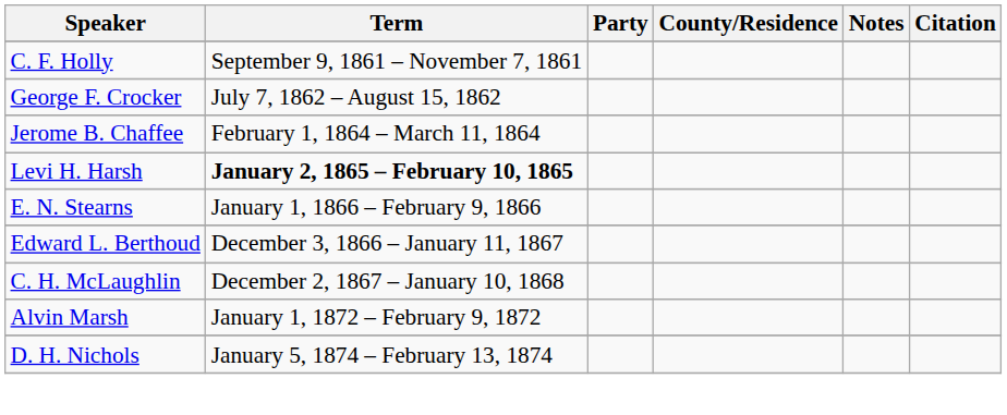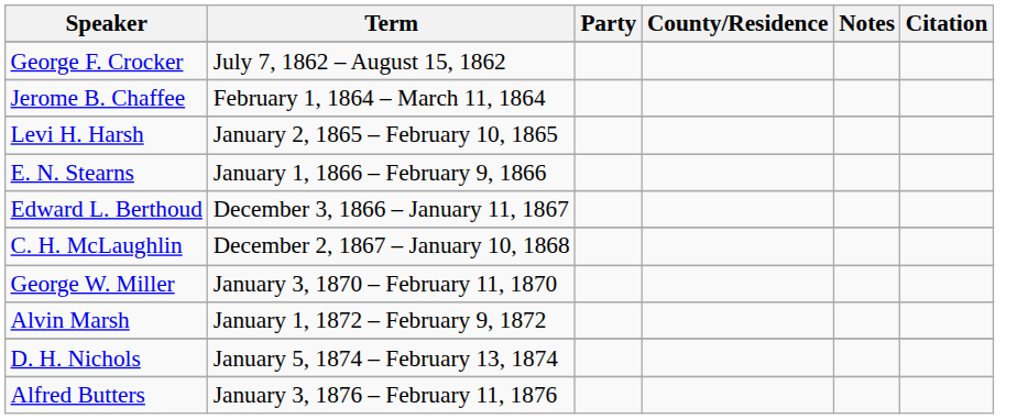- row: C. F. Holly | September 9, 1861 – November 7, 1861
Levi H. Harsh | Term: bold -> normal
+ row: George W. Miller | January 3, 1870 – February 11, 1870
+ row: Alfred Butters | January 3, 1876 – February 11, 1876
